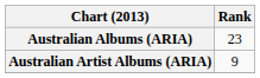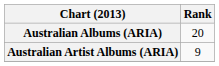Australian Albums (ARIA) | Rank: 23 -> 20
